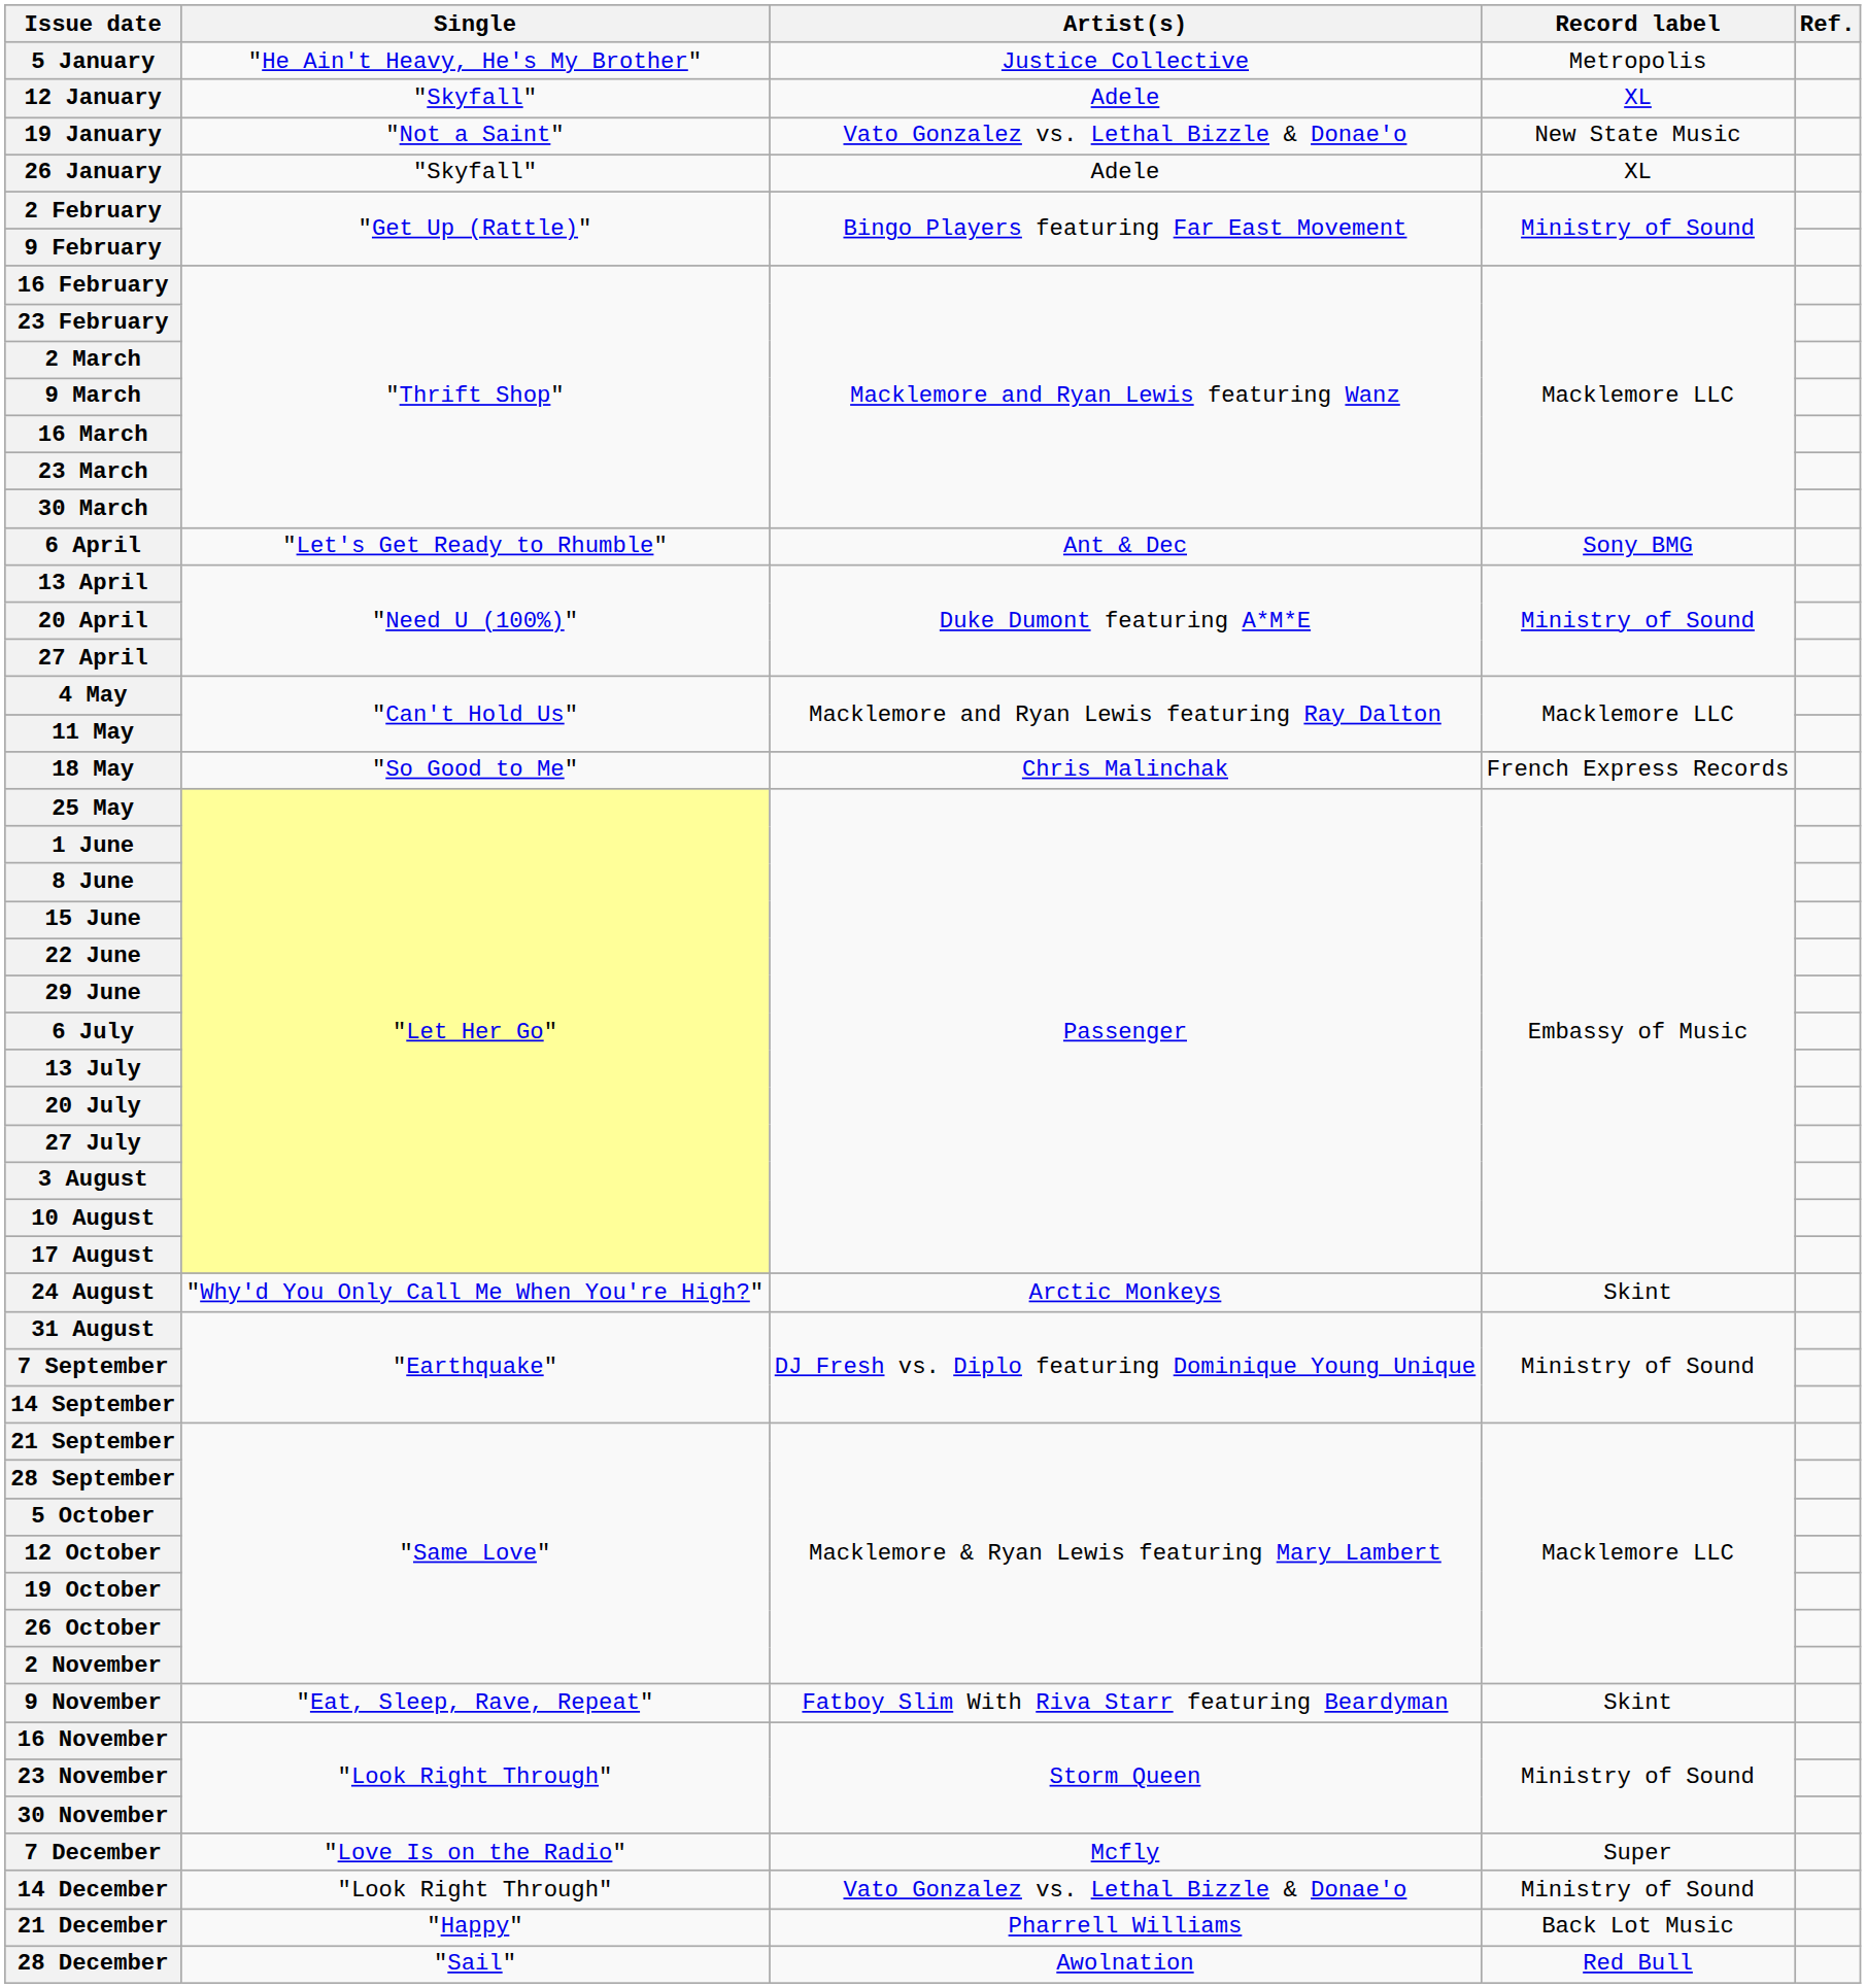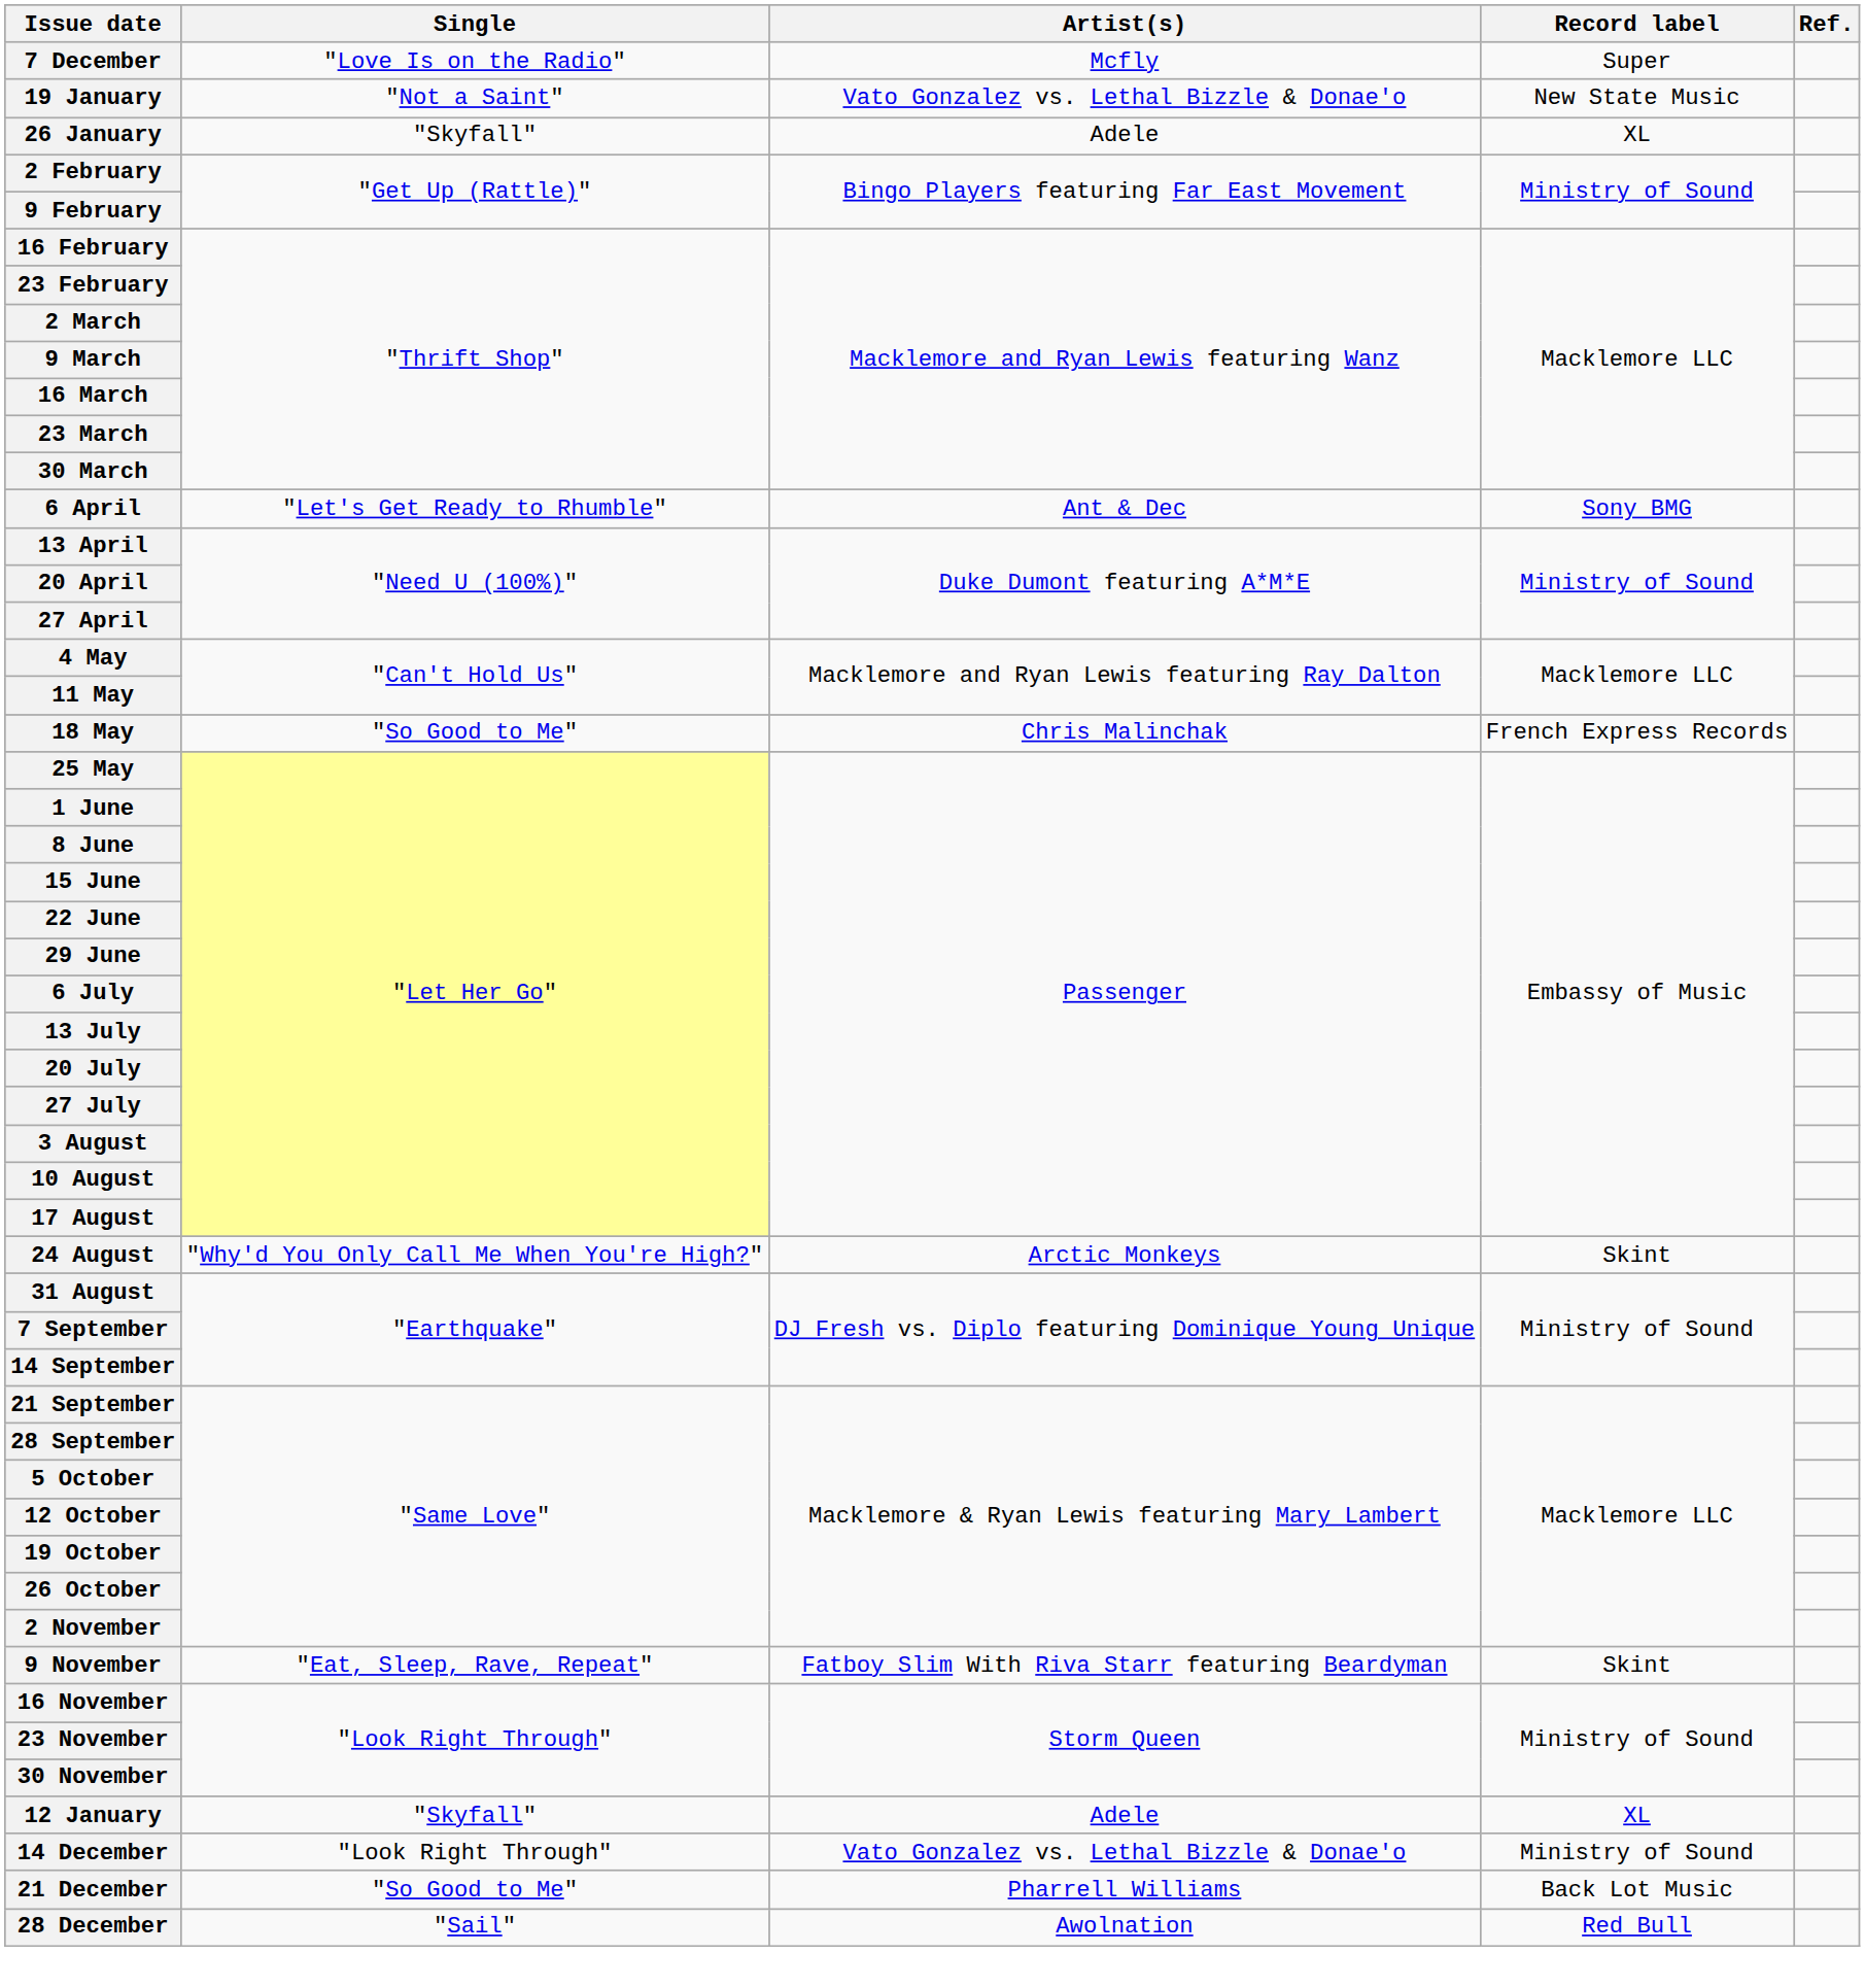- row: 5 January | "He Ain't Heavy, He's My Brother" | Justice Collective | Metropolis
rows swapped: 12 January <-> 7 December
21 December | Single: "Happy" -> "So Good to Me"
